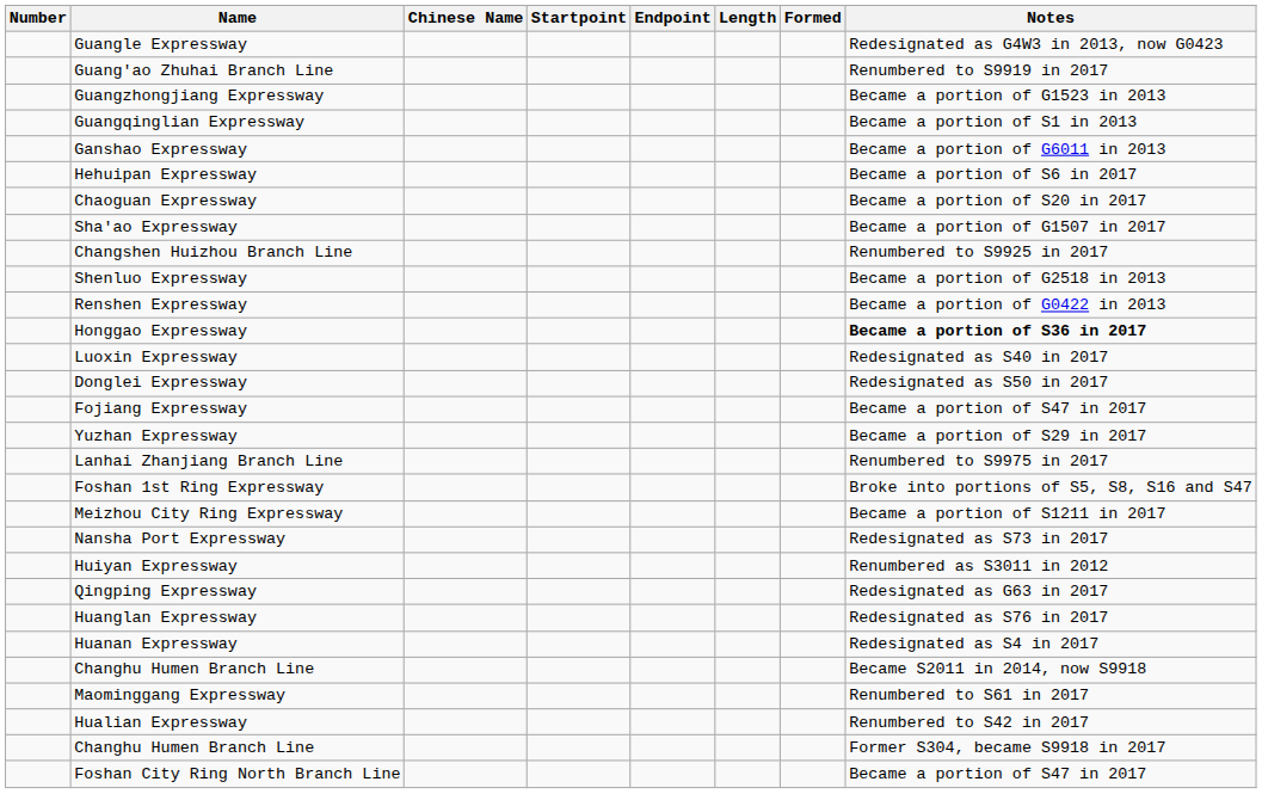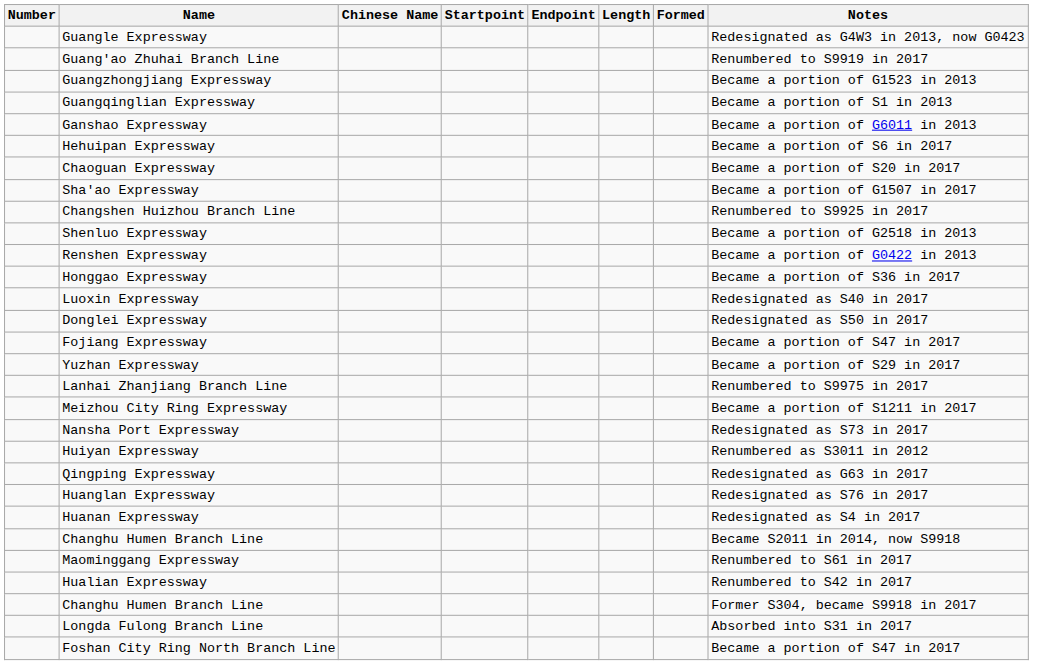Honggao Expressway | Notes: bold -> normal
- row: Foshan 1st Ring Expressway | Broke into portions of S5, S8, S16 and S47
+ row: Longda Fulong Branch Line | Absorbed into S31 in 2017
